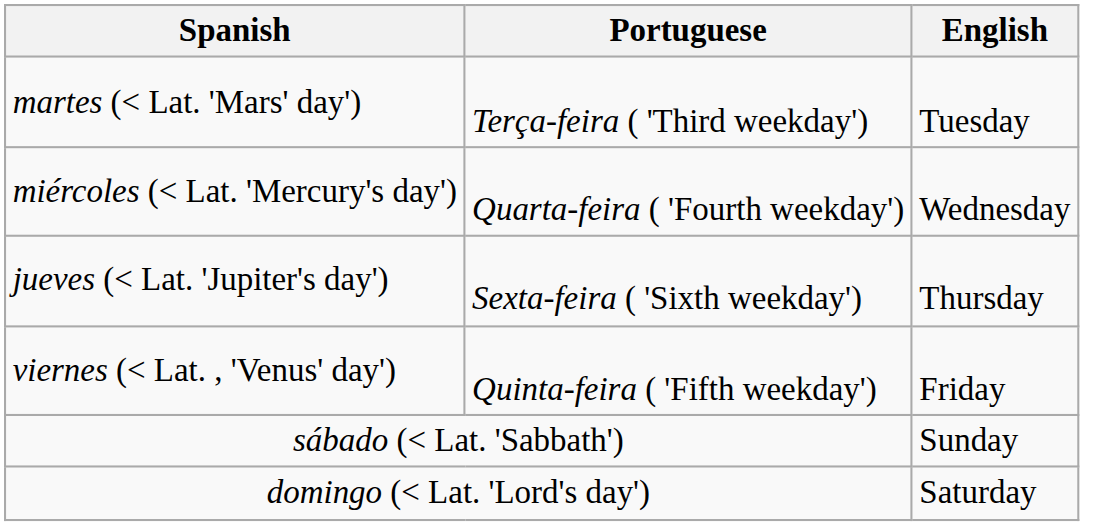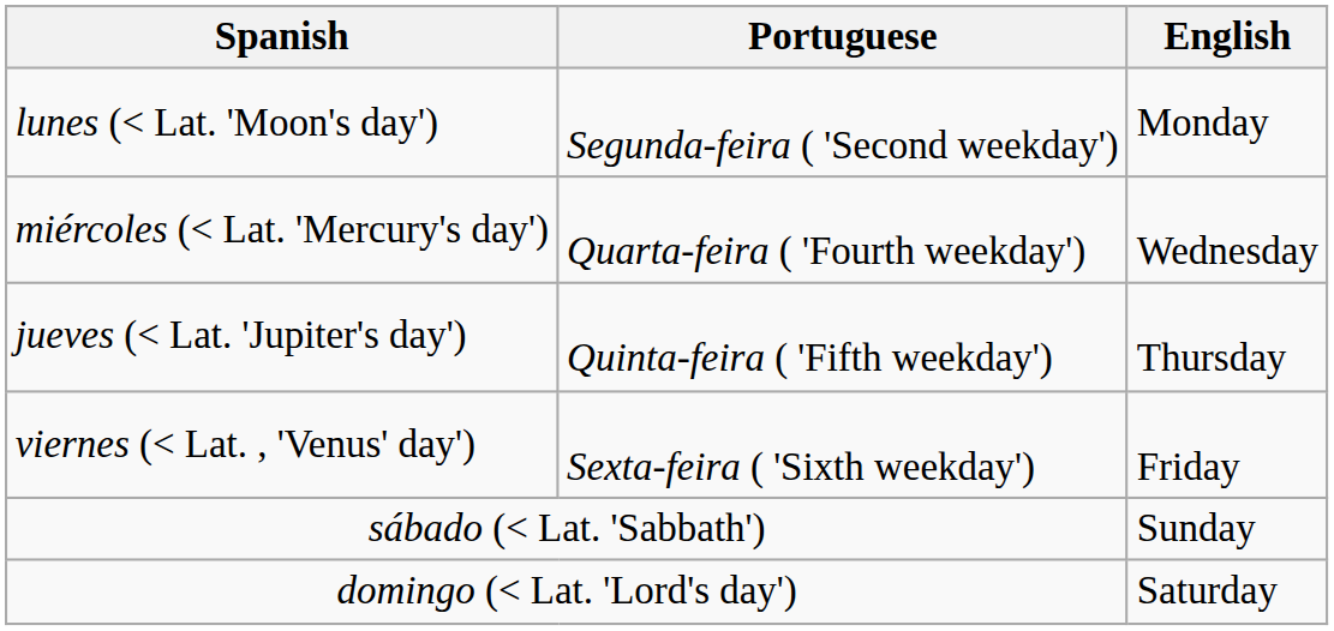+ row: lunes (< Lat. 'Moon's day') | Segunda-feira ( 'Second weekday') | Monday
- row: martes (< Lat. 'Mars' day') | Terça-feira ( 'Third weekday') | Tuesday
jueves (< Lat. 'Jupiter's day') | Portuguese: Sexta-feira ( 'Sixth weekday') -> Quinta-feira ( 'Fifth weekday')
viernes (< Lat. , 'Venus' day') | Portuguese: Quinta-feira ( 'Fifth weekday') -> Sexta-feira ( 'Sixth weekday')
